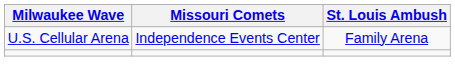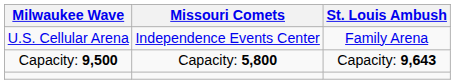+ row: Capacity: 9,500 | Capacity: 5,800 | Capacity: 9,643
